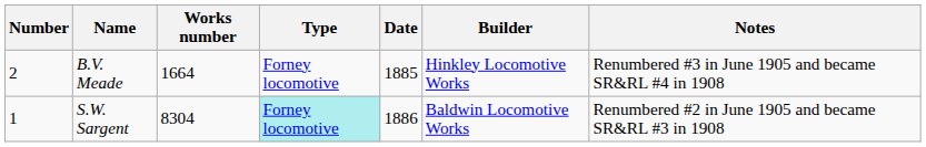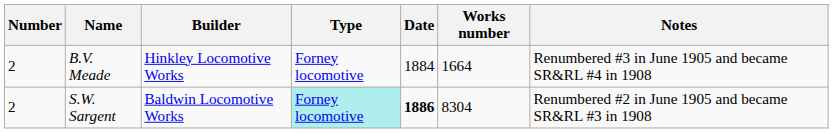columns swapped: Builder <-> Works number
B.V. Meade | Date: 1885 -> 1884
S.W. Sargent | Number: 1 -> 2
S.W. Sargent | Date: normal -> bold
